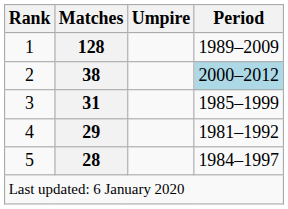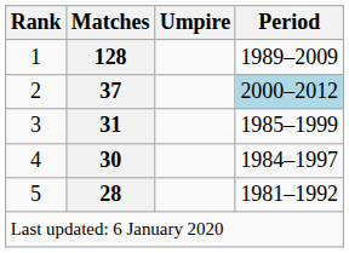2 | Matches: 38 -> 37
4 | Matches: 29 -> 30
4 | Period: 1981–1992 -> 1984–1997
5 | Period: 1984–1997 -> 1981–1992
